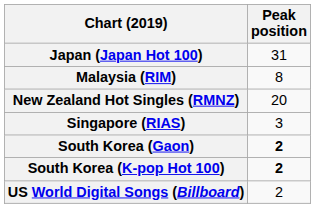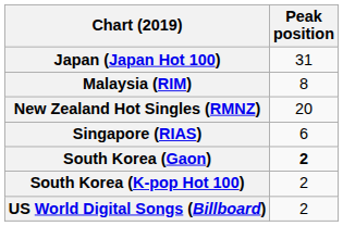Singapore (RIAS) | Peak position: 3 -> 6
South Korea (K-pop Hot 100) | Peak position: bold -> normal
